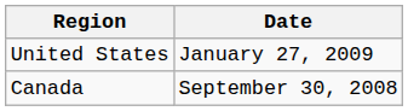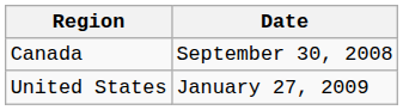rows swapped: Canada <-> United States
